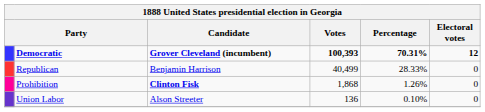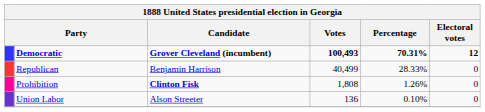Democratic | Votes: 100,393 -> 100,493
Prohibition | Votes: 1,868 -> 1,808
